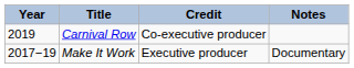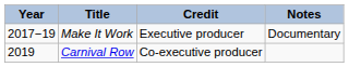rows swapped: Make It Work <-> Carnival Row
